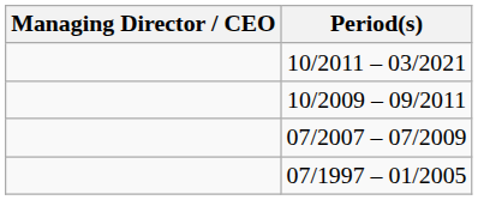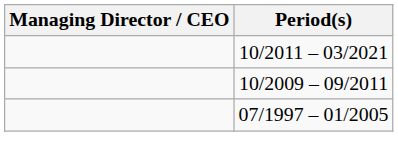- row: 07/2007 – 07/2009
